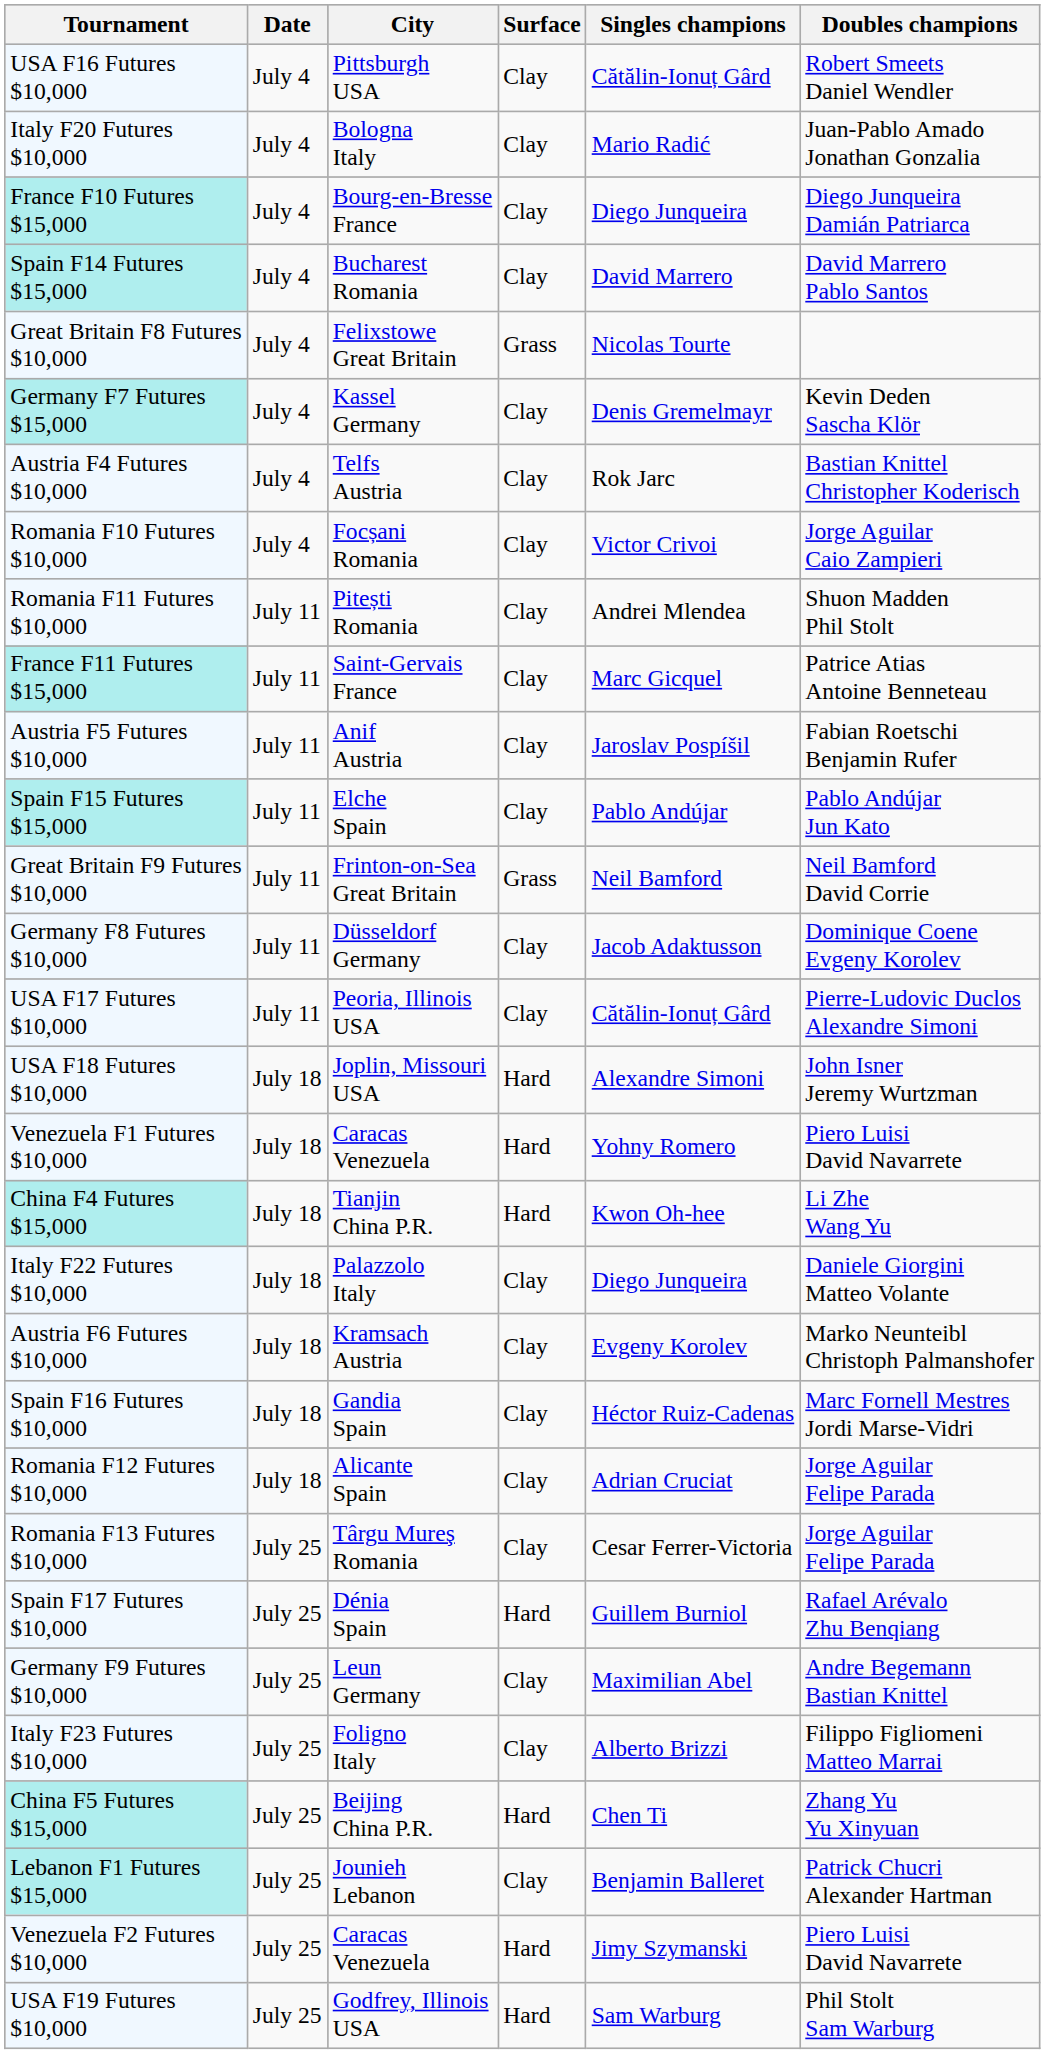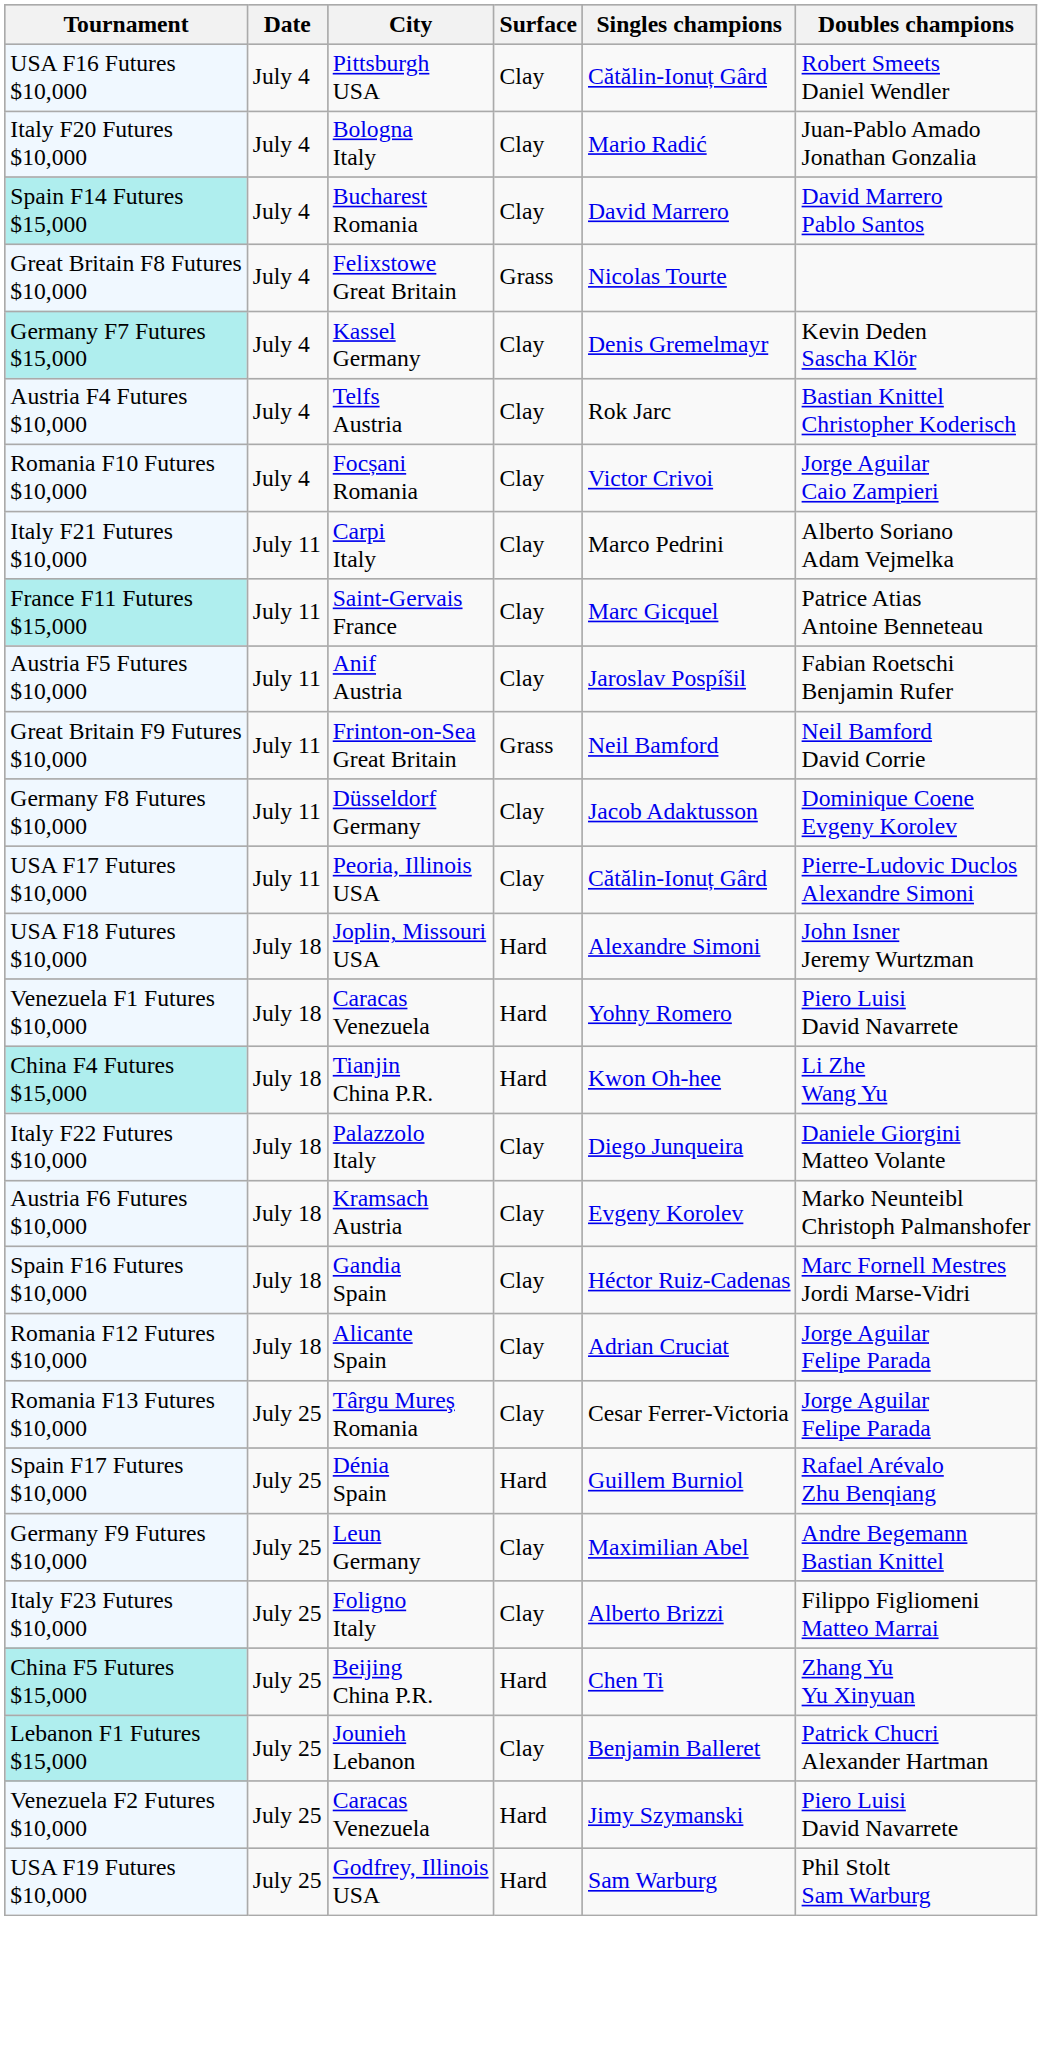- row: France F10 Futures $15,000 | July 4 | Bourg-en-Bresse France | Clay | Diego Junqueira | Diego Junqueira Damián Patriarca
- row: Romania F11 Futures $10,000 | July 11 | Pitești Romania | Clay | Andrei Mlendea | Shuon Madden Phil Stolt
+ row: Italy F21 Futures $10,000 | July 11 | Carpi Italy | Clay | Marco Pedrini | Alberto Soriano Adam Vejmelka
- row: Spain F15 Futures $15,000 | July 11 | Elche Spain | Clay | Pablo Andújar | Pablo Andújar Jun Kato
